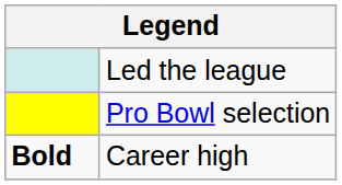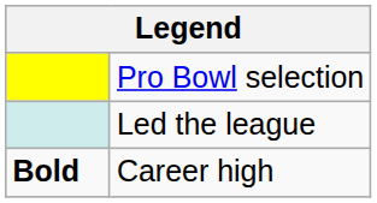rows swapped: Pro Bowl selection <-> Led the league
